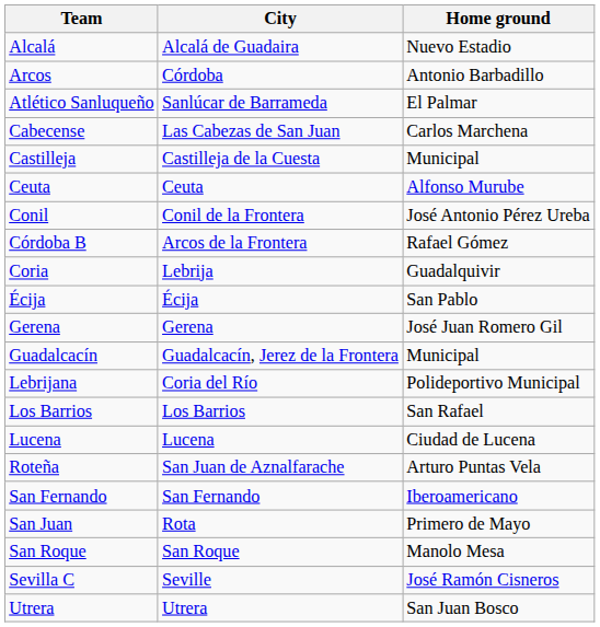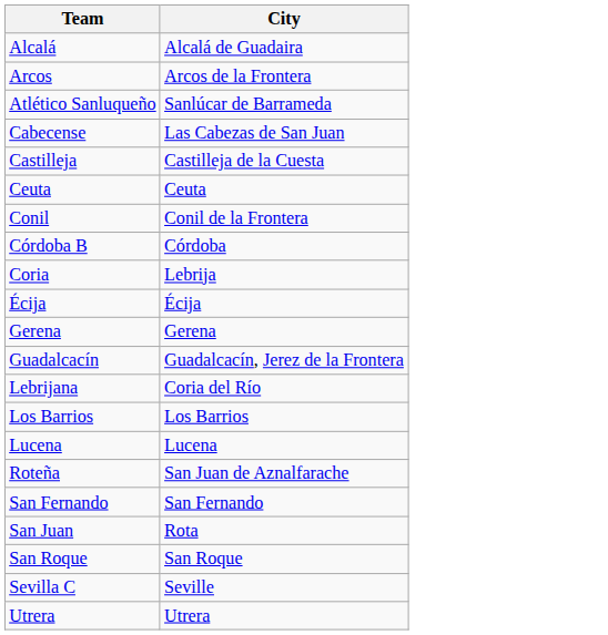- column: Home ground | Nuevo Estadio | Antonio Barbadillo | El Palmar | Carlos Marchena | Municipal | Alfonso Murube | José Antonio Pérez Ureba | Rafael Gómez | Guadalquivir | San Pablo | José Juan Romero Gil | Municipal | Polideportivo Municipal | San Rafael | Ciudad de Lucena | Arturo Puntas Vela | Iberoamericano | Primero de Mayo | Manolo Mesa | José Ramón Cisneros | San Juan Bosco
Arcos | City: Córdoba -> Arcos de la Frontera
Córdoba B | City: Arcos de la Frontera -> Córdoba
